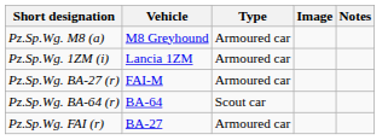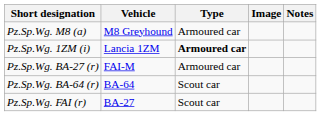Pz.Sp.Wg. 1ZM (i) | Type: normal -> bold
Pz.Sp.Wg. FAI (r) | Type: Armoured car -> Scout car
